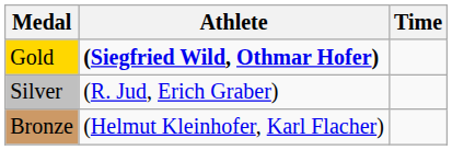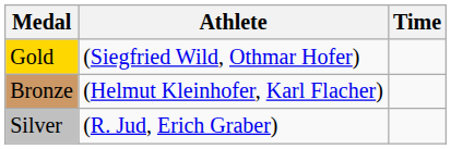Gold | Athlete: bold -> normal
rows swapped: Silver <-> Bronze
